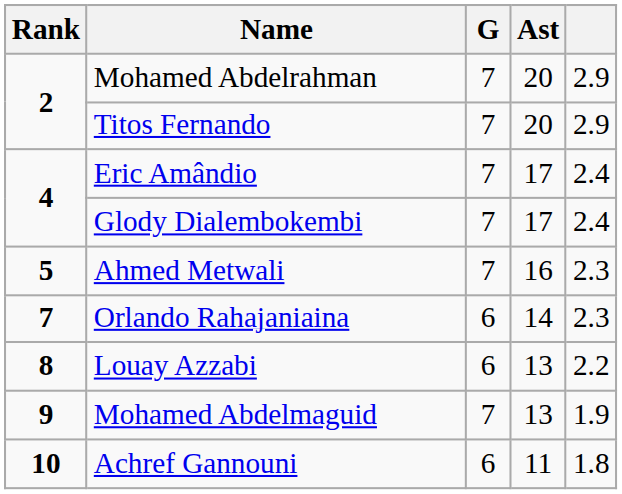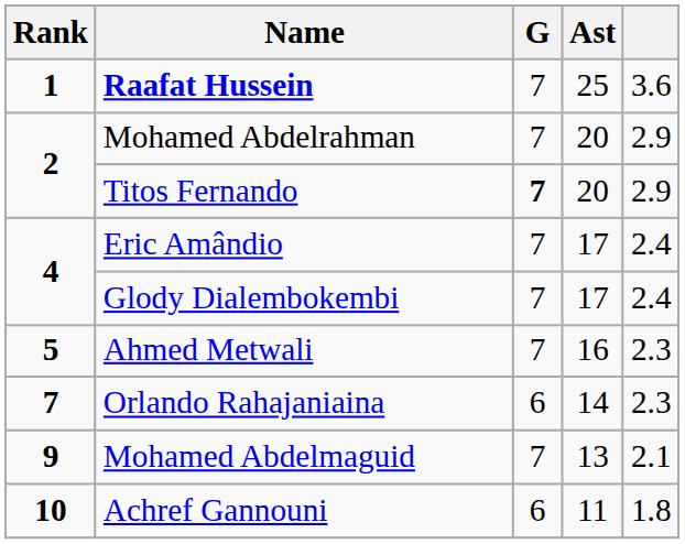+ row: 1 | Raafat Hussein | 7 | 25 | 3.6
Titos Fernando | G: normal -> bold
- row: 8 | Louay Azzabi | 6 | 13 | 2.2
Mohamed Abdelmaguid | column 5: 1.9 -> 2.1
